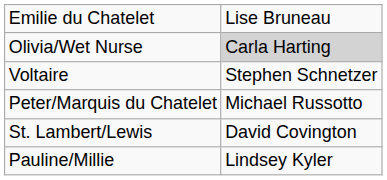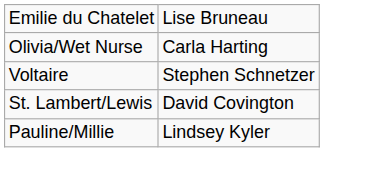Olivia/Wet Nurse | column 2: lightgrey background -> no background
- row: Peter/Marquis du Chatelet | Michael Russotto
